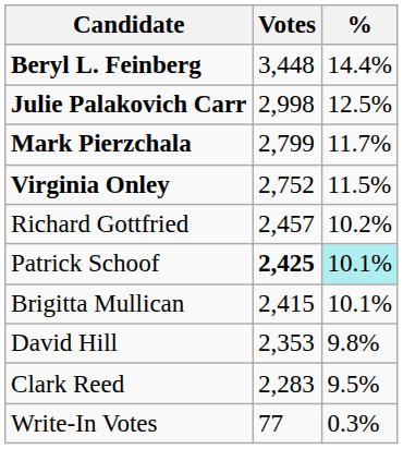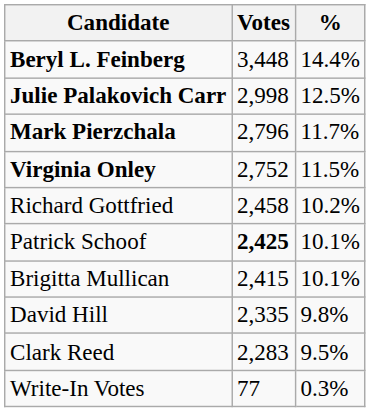Mark Pierzchala | Votes: 2,799 -> 2,796
Richard Gottfried | Votes: 2,457 -> 2,458
Patrick Schoof | %: paleturquoise background -> no background
David Hill | Votes: 2,353 -> 2,335
